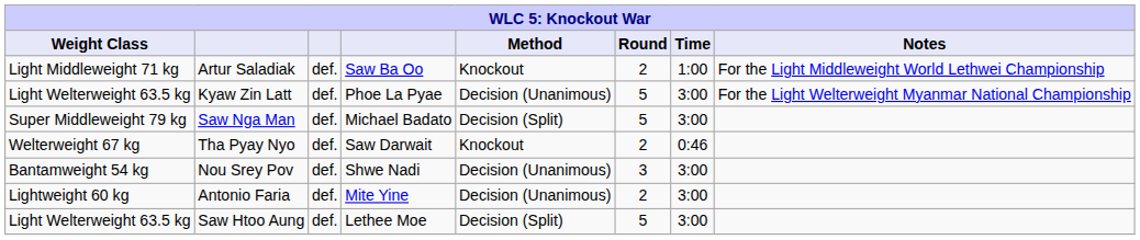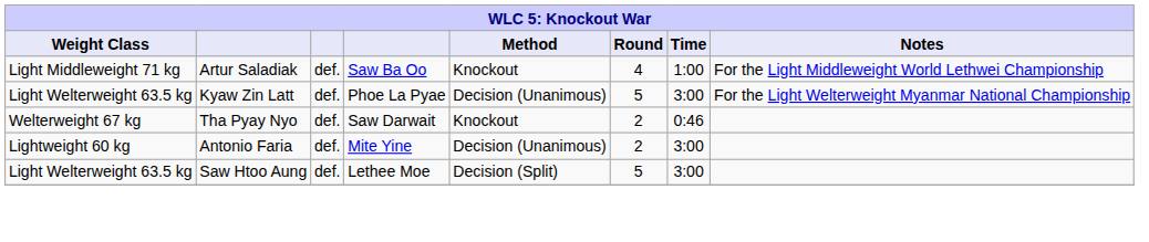Artur Saladiak | Round: 2 -> 4
- row: Super Middleweight 79 kg | Saw Nga Man | def. | Michael Badato | Decision (Split) | 5 | 3:00
- row: Bantamweight 54 kg | Nou Srey Pov | def. | Shwe Nadi | Decision (Unanimous) | 3 | 3:00
